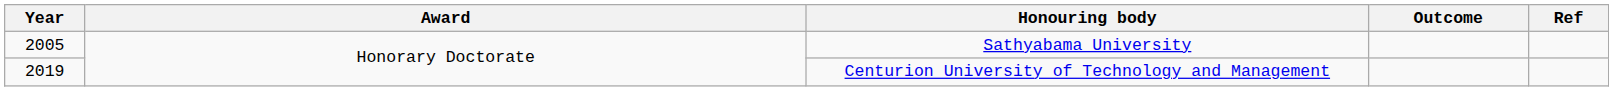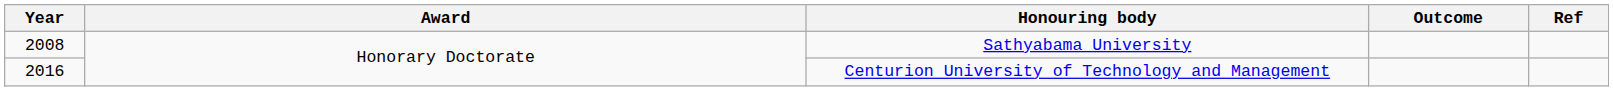Sathyabama University | Year: 2005 -> 2008
Centurion University of Technology and Management | Year: 2019 -> 2016
